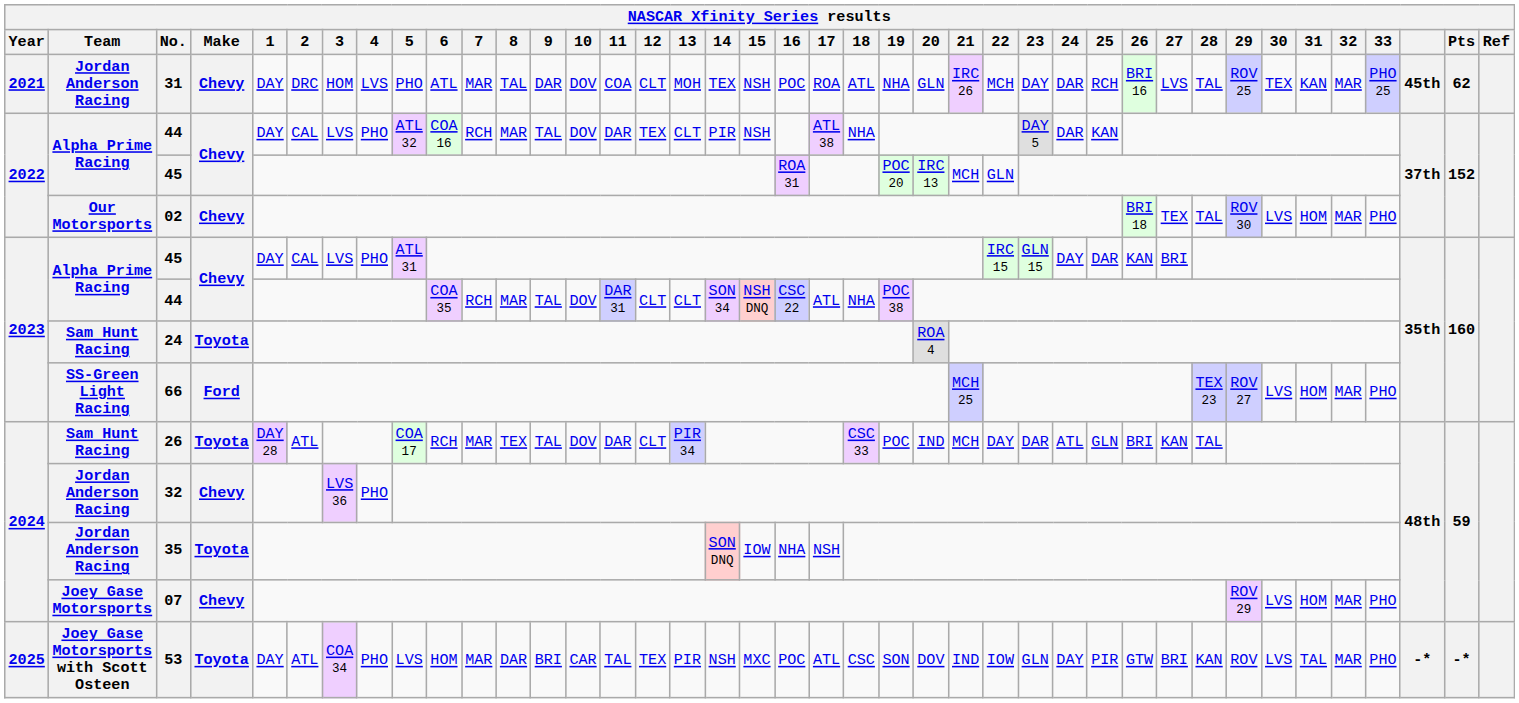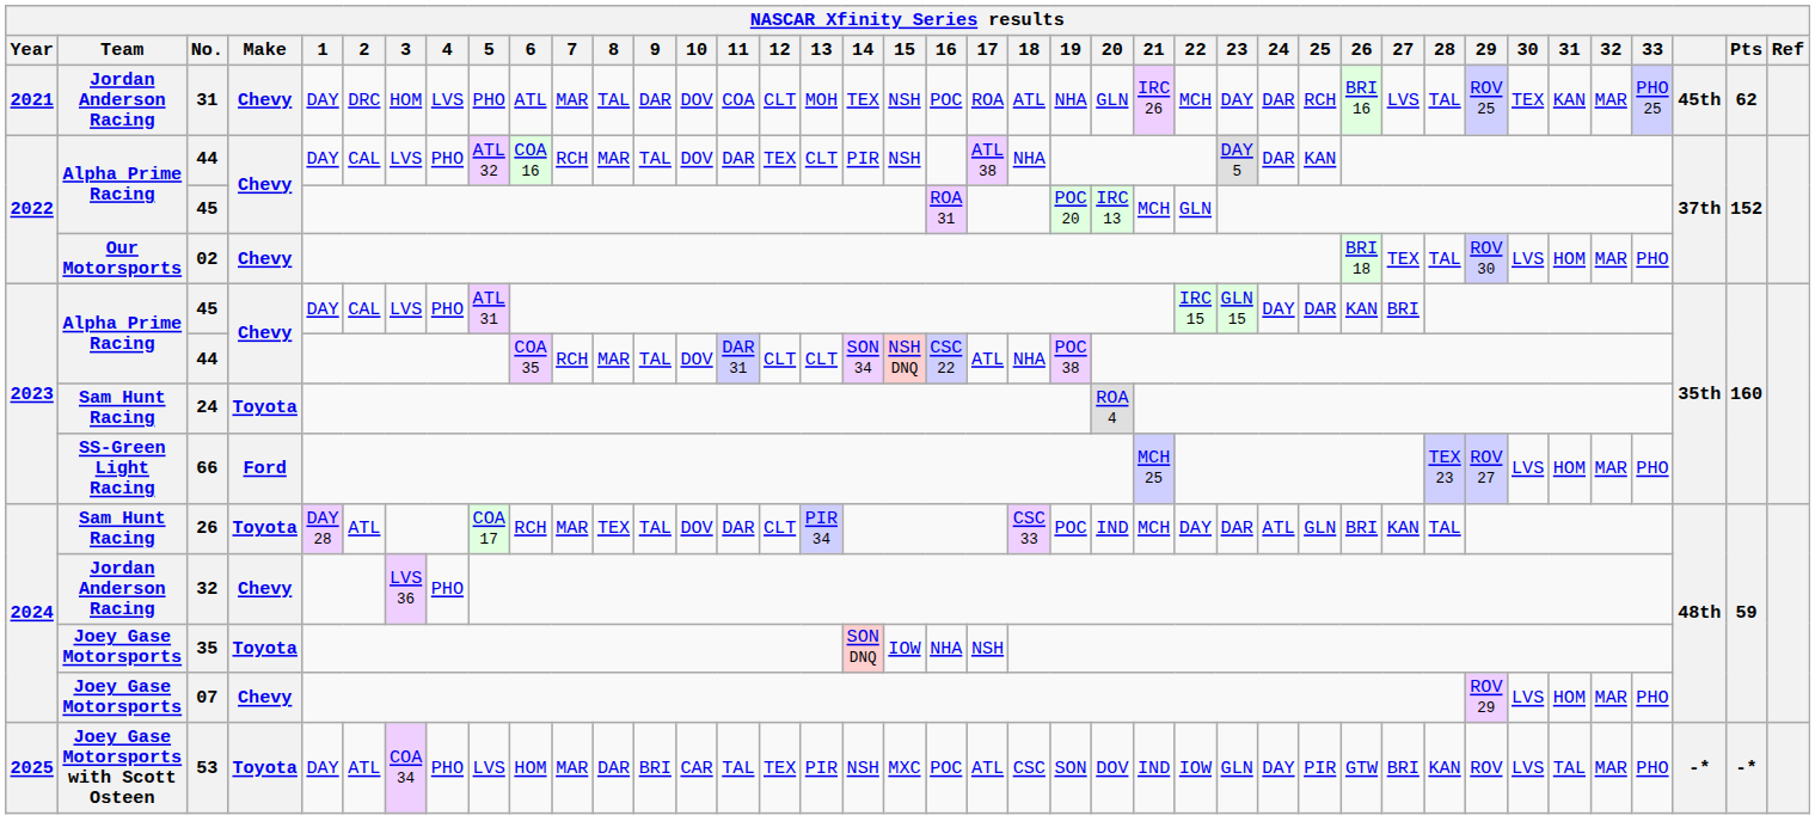35 | Team: Jordan Anderson Racing -> Joey Gase Motorsports
